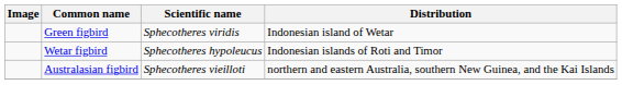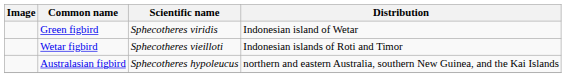Wetar figbird | Scientific name: Sphecotheres hypoleucus -> Sphecotheres vieilloti
Australasian figbird | Scientific name: Sphecotheres vieilloti -> Sphecotheres hypoleucus
